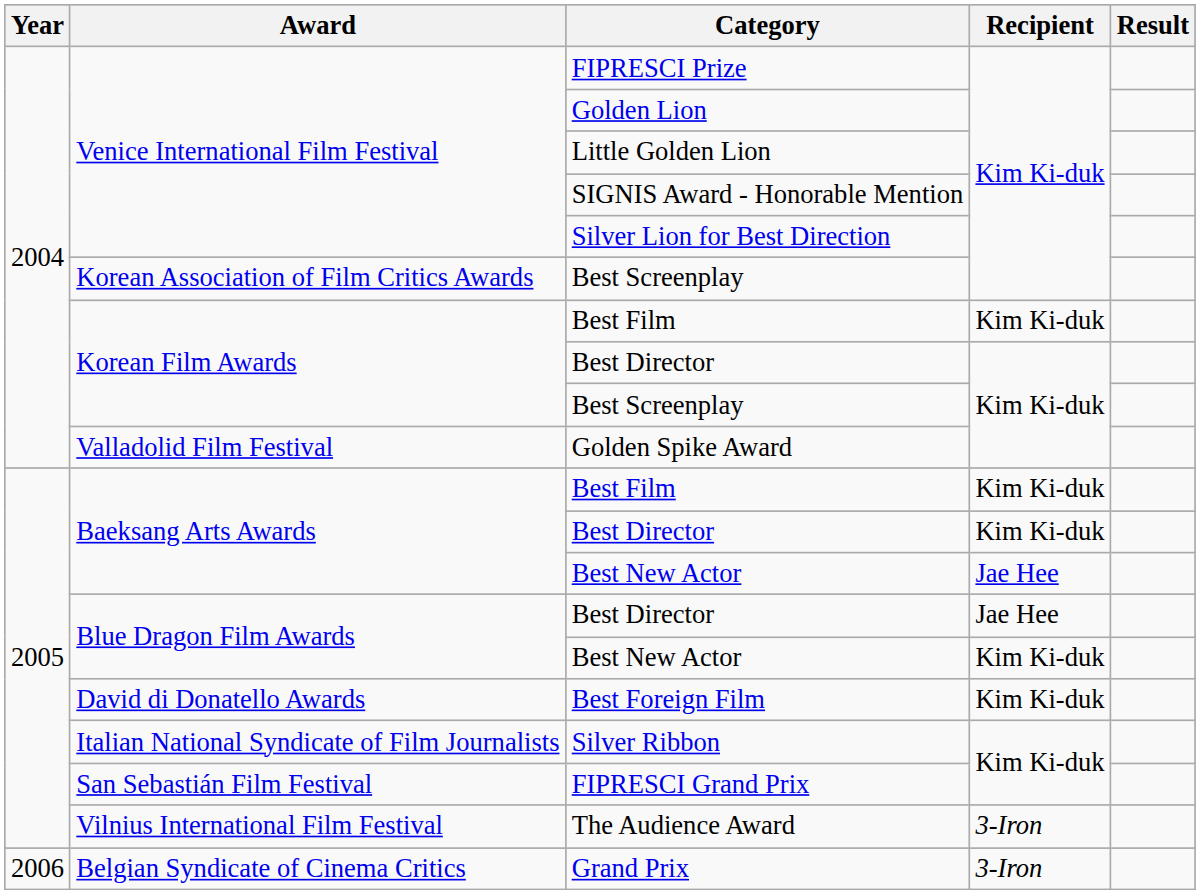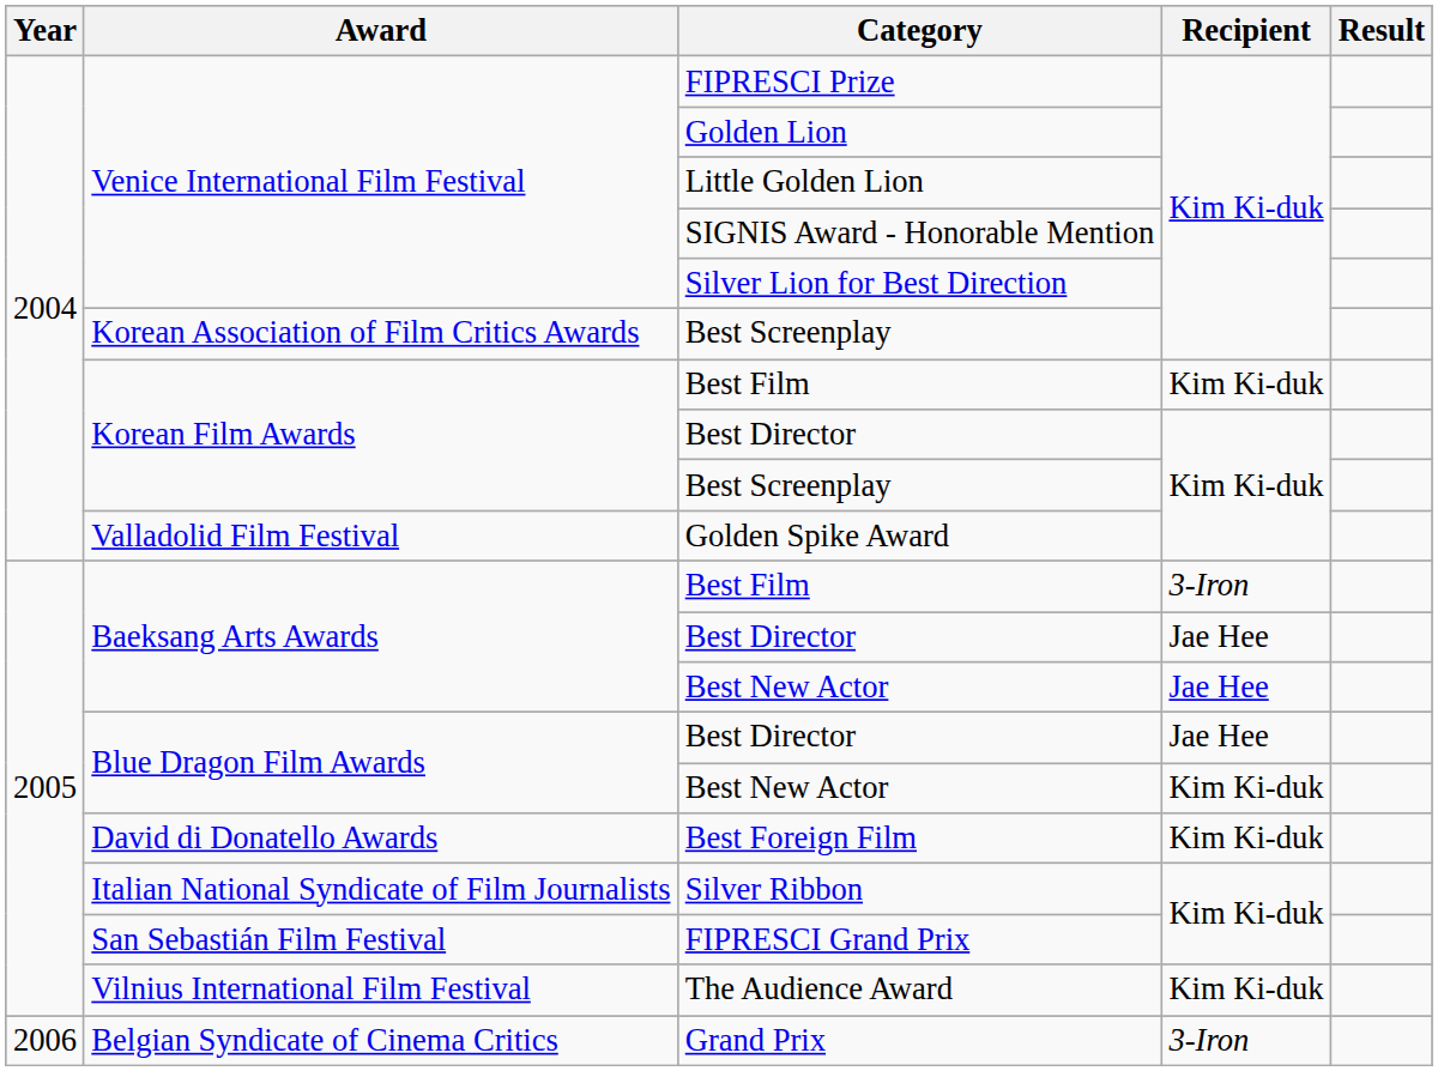Baeksang Arts Awards / Best Film | Recipient: Kim Ki-duk -> 3-Iron
Baeksang Arts Awards / Best Director | Recipient: Kim Ki-duk -> Jae Hee
The Audience Award | Recipient: 3-Iron -> Kim Ki-duk
